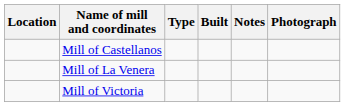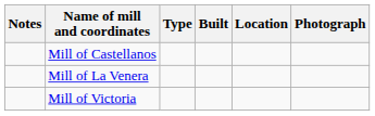columns swapped: Location <-> Notes
